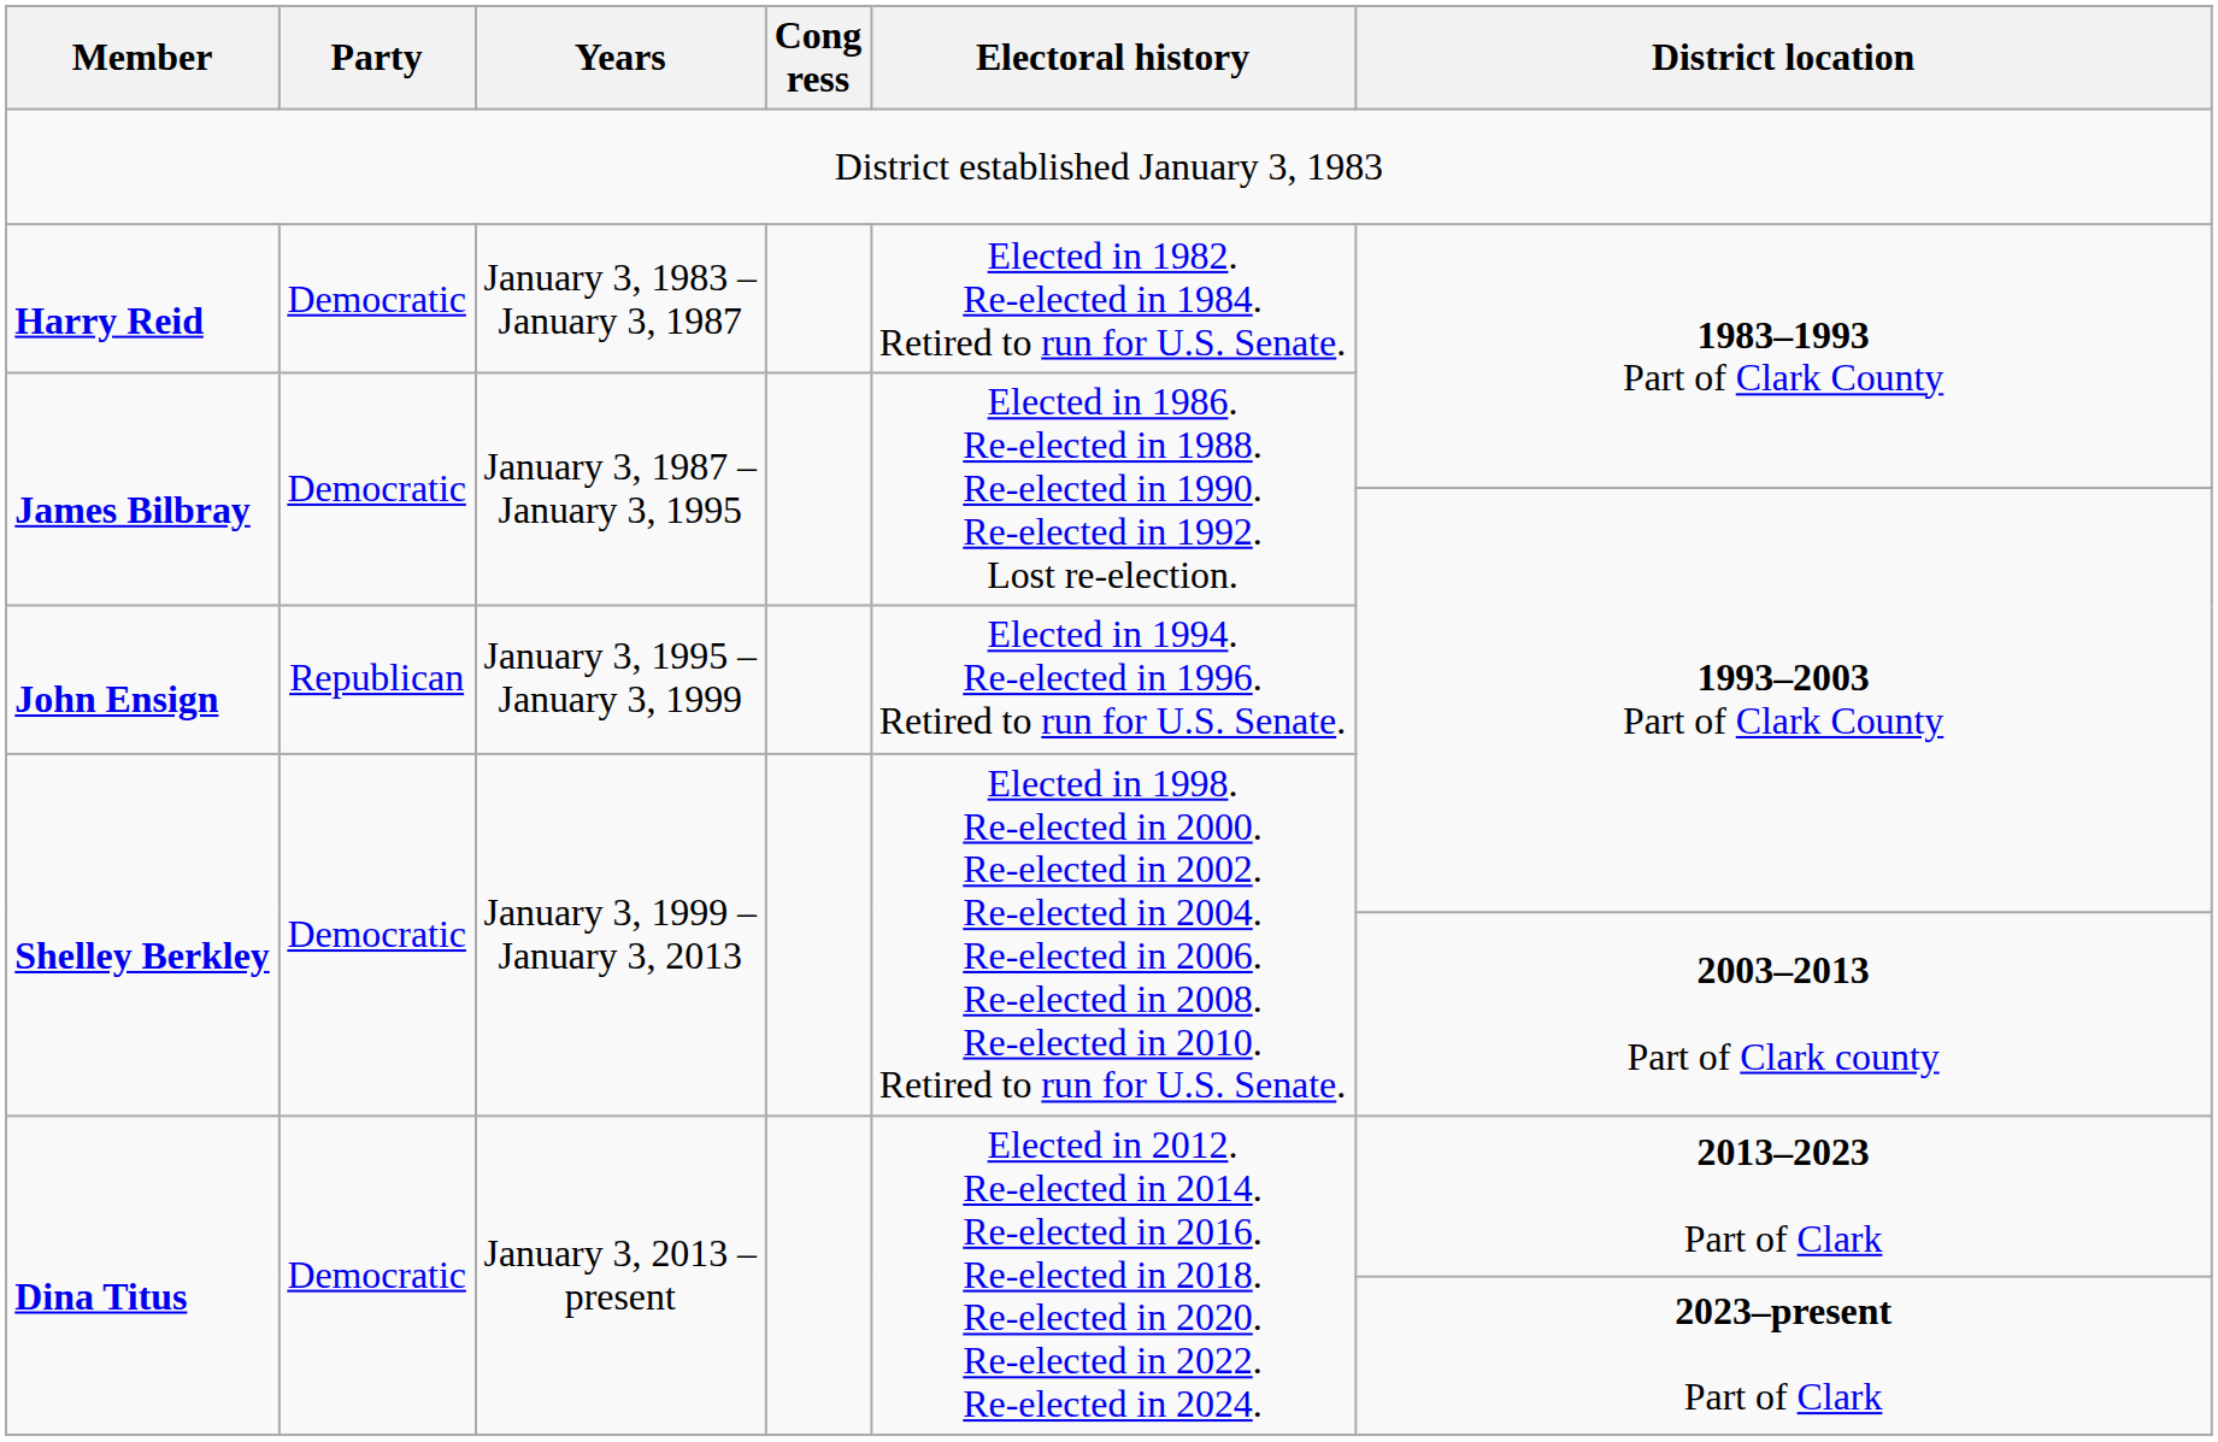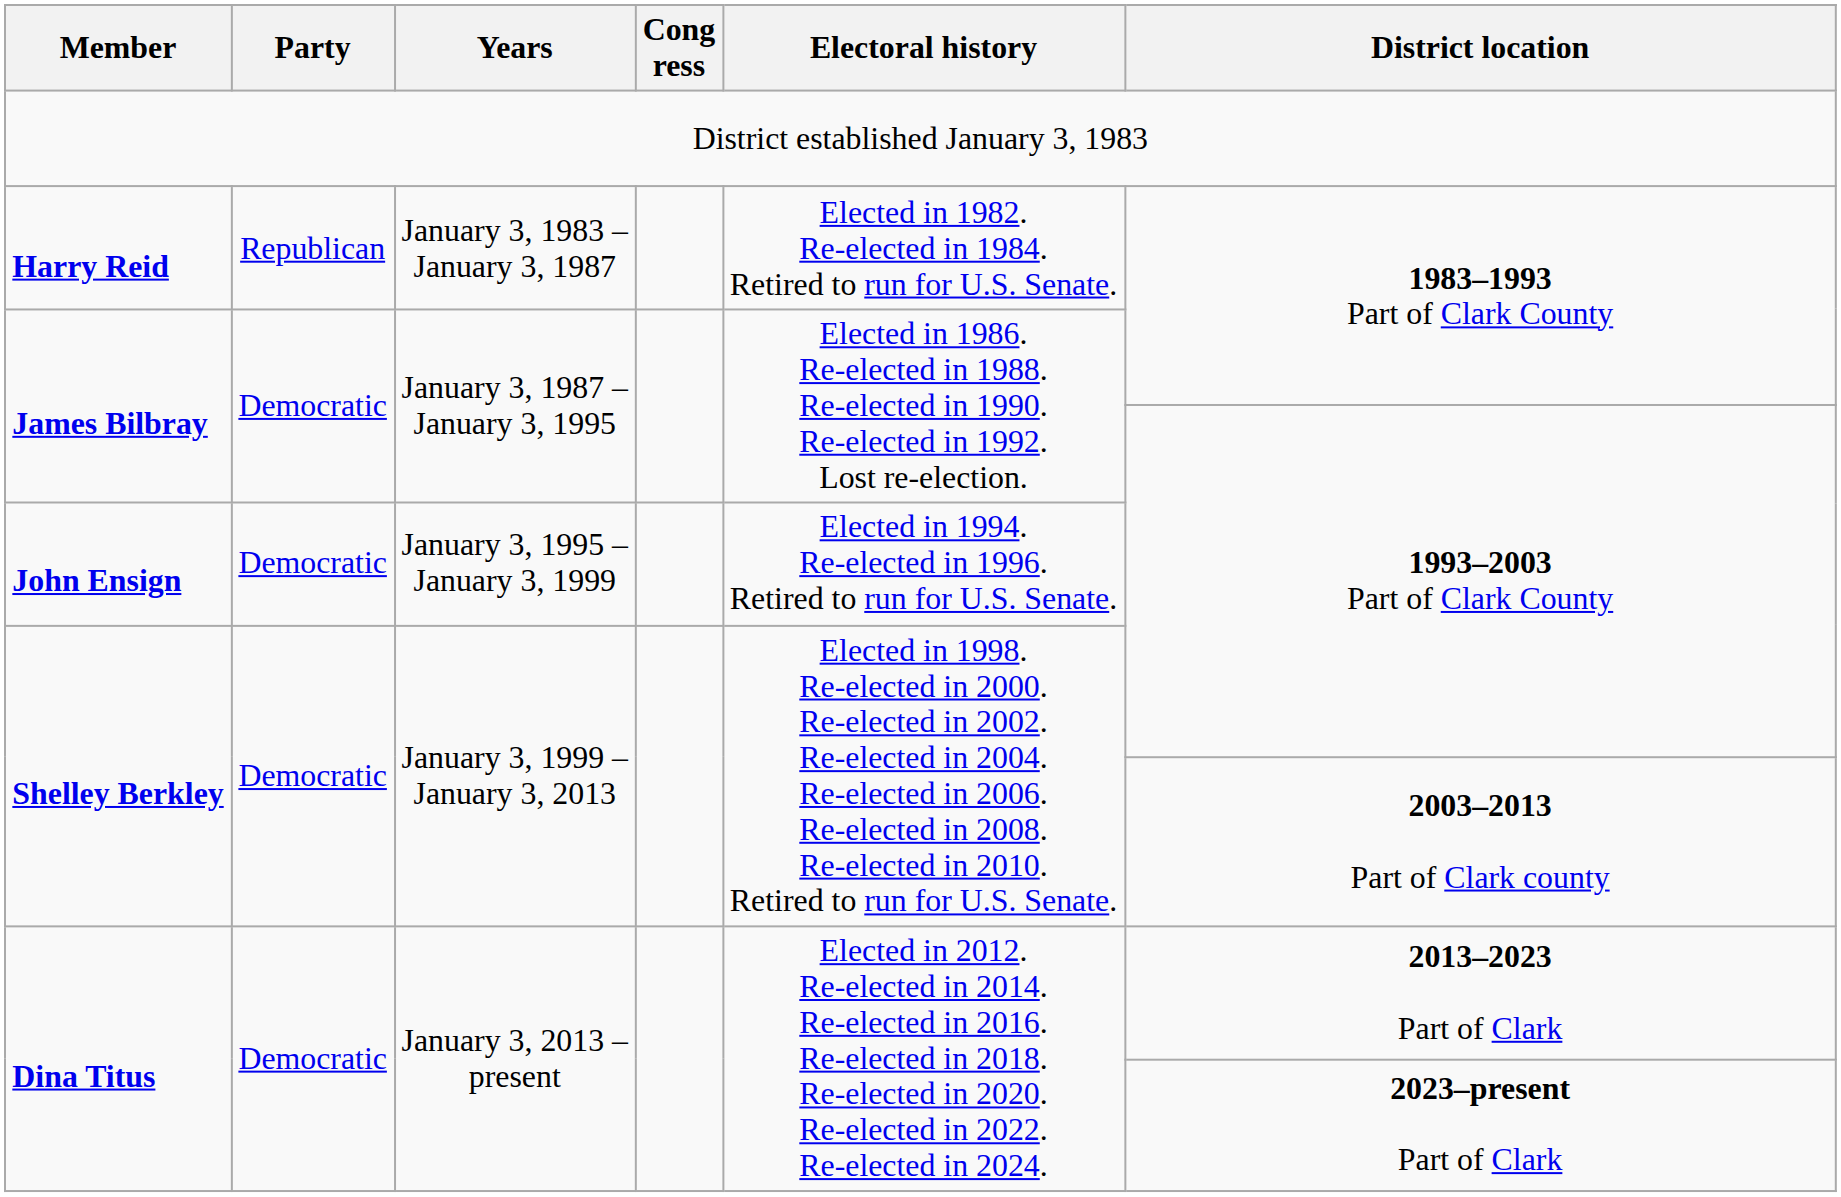Harry Reid | Party: Democratic -> Republican
John Ensign | Party: Republican -> Democratic
